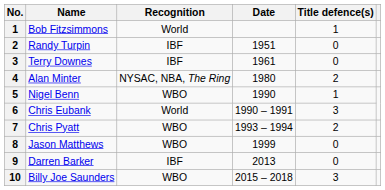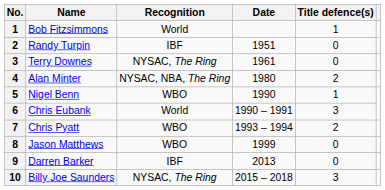Terry Downes | Recognition: IBF -> NYSAC, The Ring
Billy Joe Saunders | Recognition: WBO -> NYSAC, The Ring
